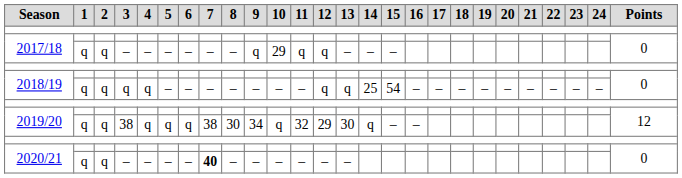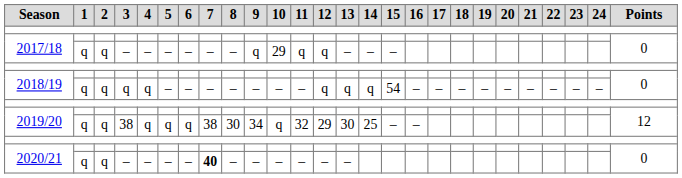2018/19 / q | 14: 25 -> q
2019/20 / 38 | 14: q -> 25
